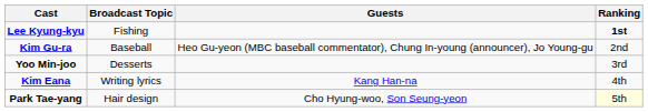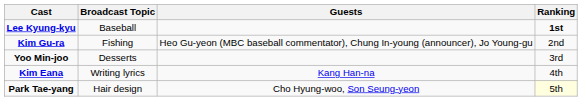Lee Kyung-kyu | Broadcast Topic: Fishing -> Baseball
Kim Gu-ra | Broadcast Topic: Baseball -> Fishing
